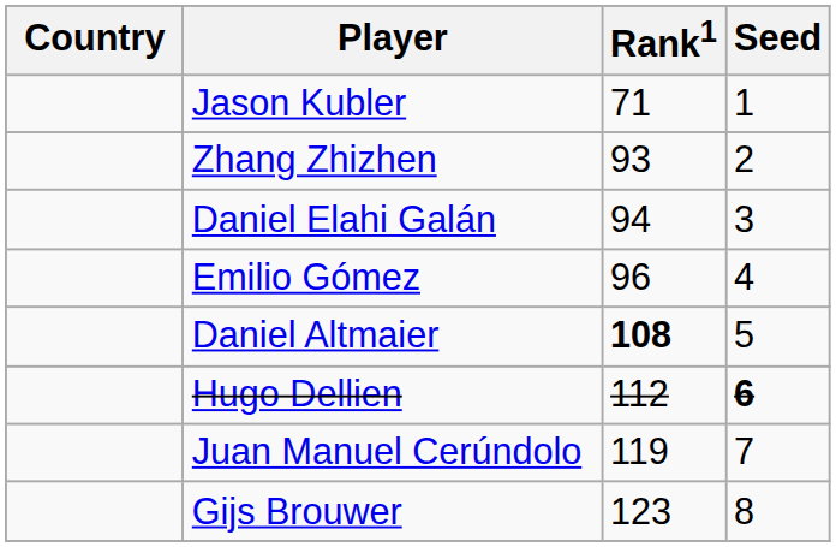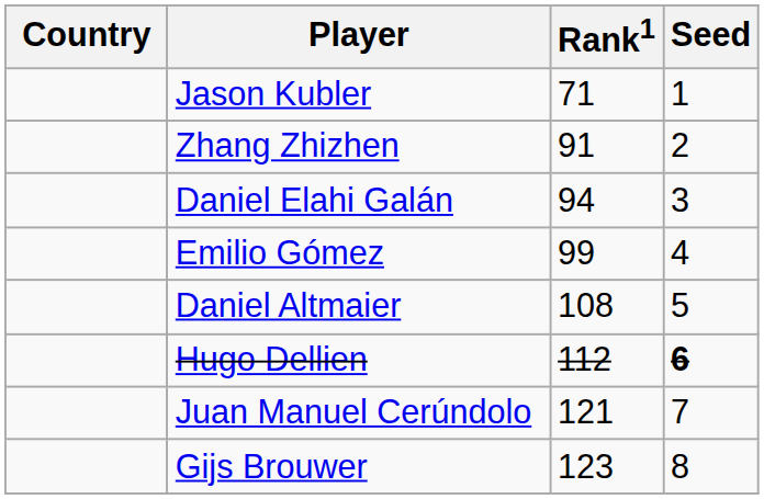Zhang Zhizhen | Rank1: 93 -> 91
Emilio Gómez | Rank1: 96 -> 99
Daniel Altmaier | Rank1: bold -> normal
Juan Manuel Cerúndolo | Rank1: 119 -> 121
